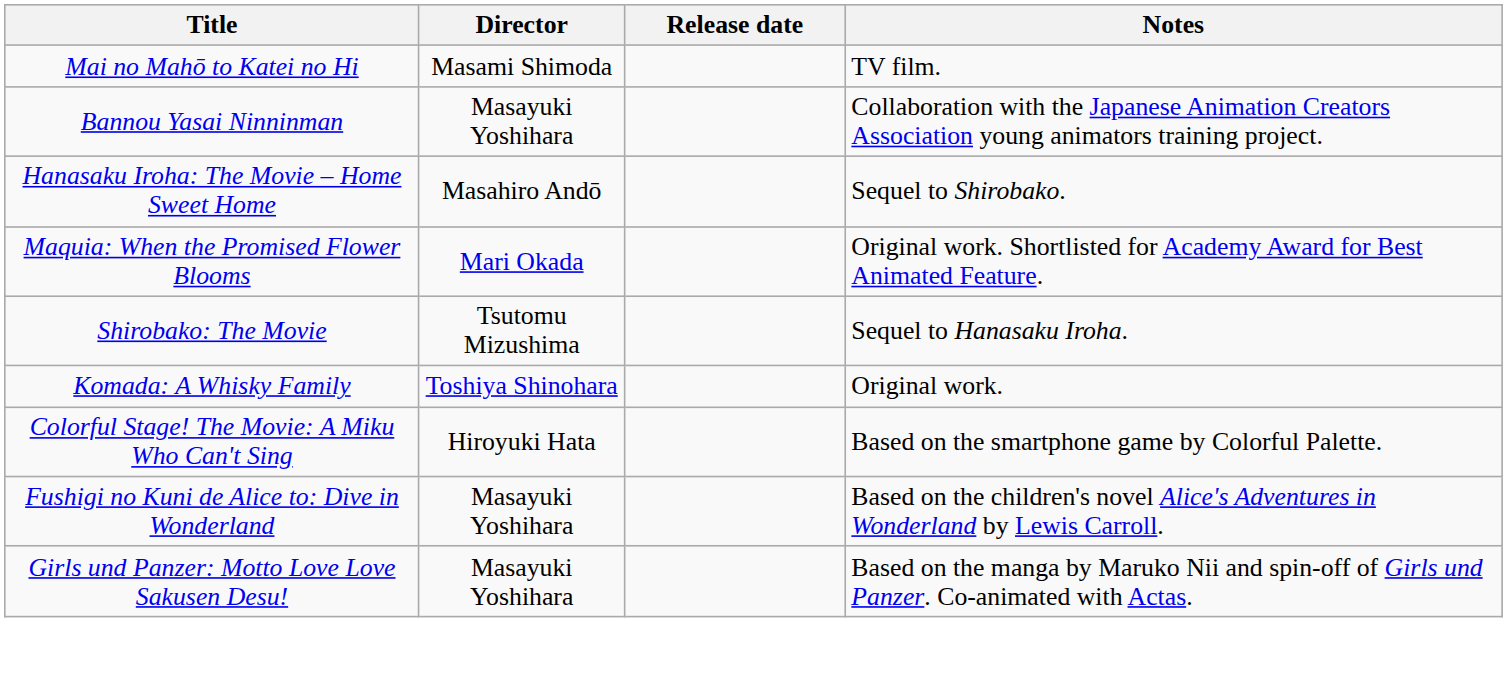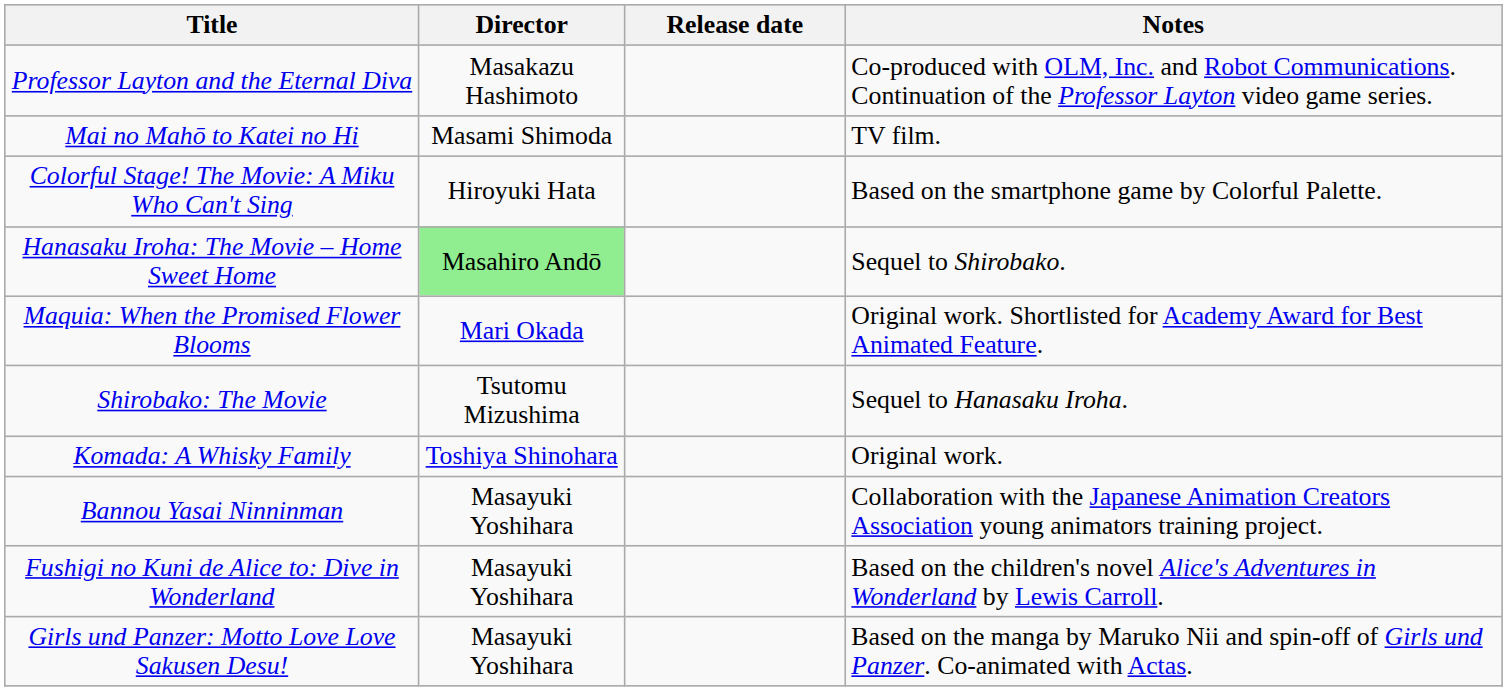+ row: Professor Layton and the Eternal Diva | Masakazu Hashimoto | Co-produced with OLM, Inc. and Robot Communications. Continuation of the Professor Layton video game series.
rows swapped: Bannou Yasai Ninninman <-> Colorful Stage! The Movie: A Miku Who Can't Sing
Hanasaku Iroha: The Movie – Home Sweet Home | Director: no background -> lightgreen background
